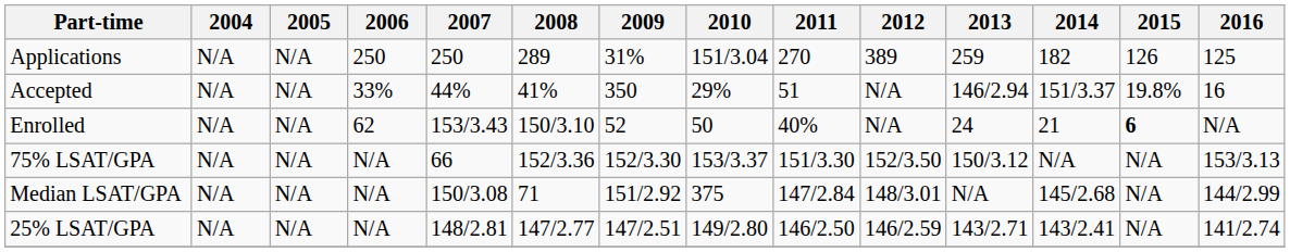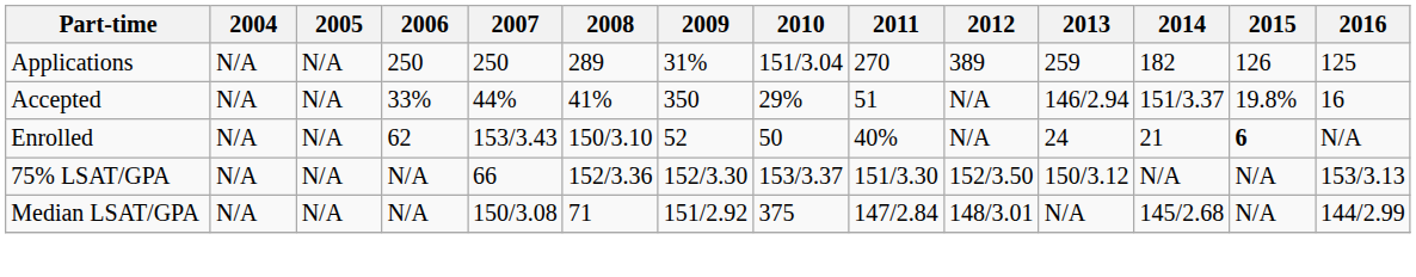- row: 25% LSAT/GPA | N/A | N/A | N/A | 148/2.81 | 147/2.77 | 147/2.51 | 149/2.80 | 146/2.50 | 146/2.59 | 143/2.71 | 143/2.41 | N/A | 141/2.74
